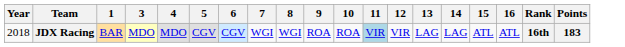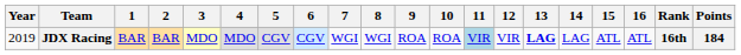+ column: 2 | BAR
JDX Racing | Year: 2018 -> 2019
JDX Racing | 13: normal -> bold
JDX Racing | Points: 183 -> 184
